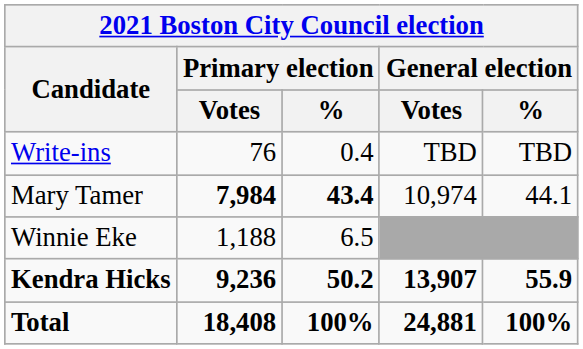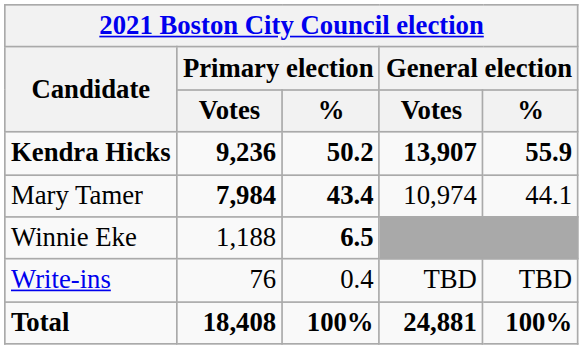rows swapped: Kendra Hicks <-> Write-ins
Winnie Eke | Primary election / %: normal -> bold
